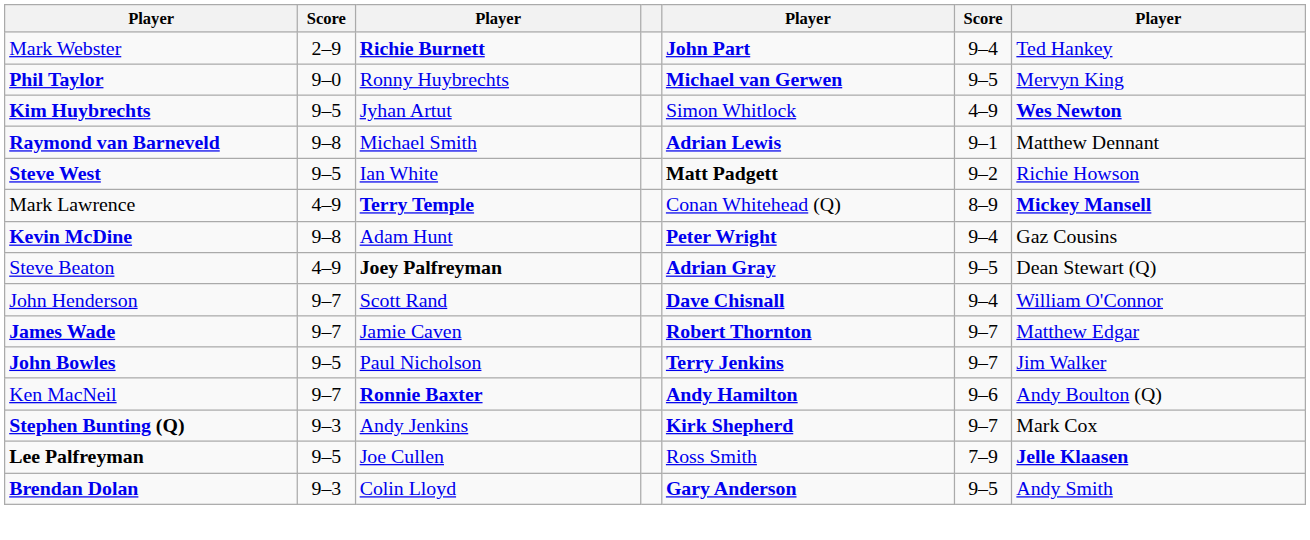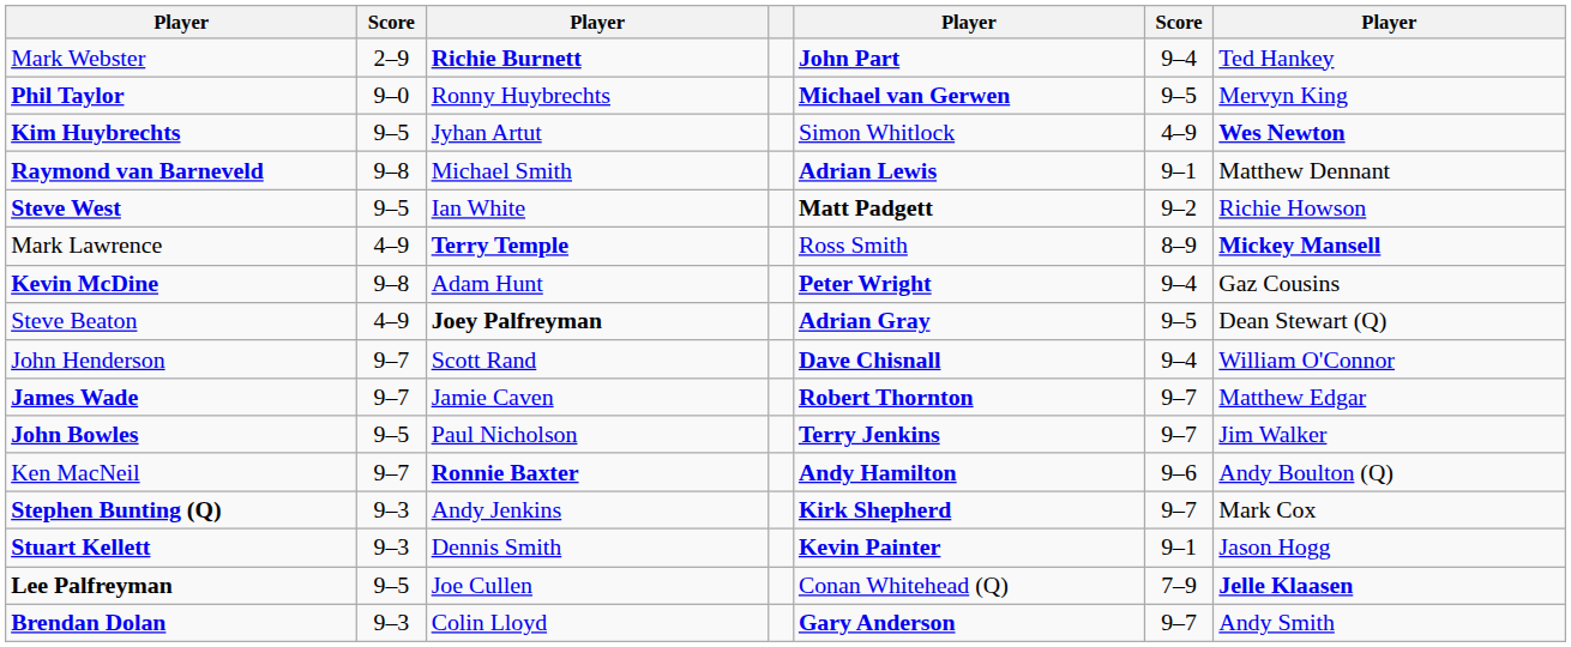Mark Lawrence | column 5: Conan Whitehead (Q) -> Ross Smith
+ row: Stuart Kellett | 9–3 | Dennis Smith | Kevin Painter | 9–1 | Jason Hogg
Lee Palfreyman | column 5: Ross Smith -> Conan Whitehead (Q)
Brendan Dolan | column 6: 9–5 -> 9–7
